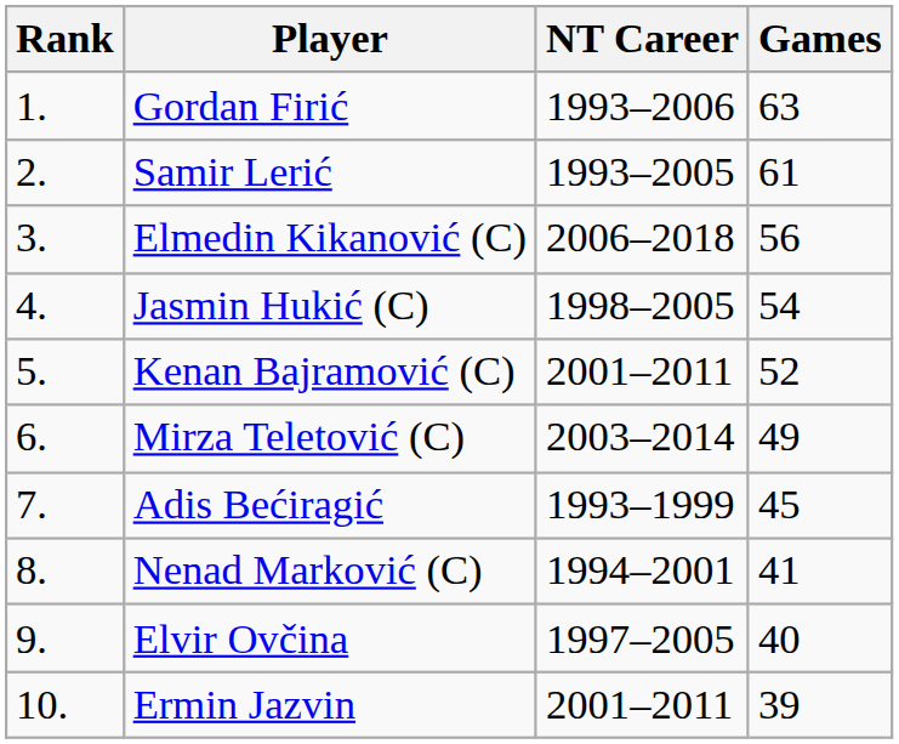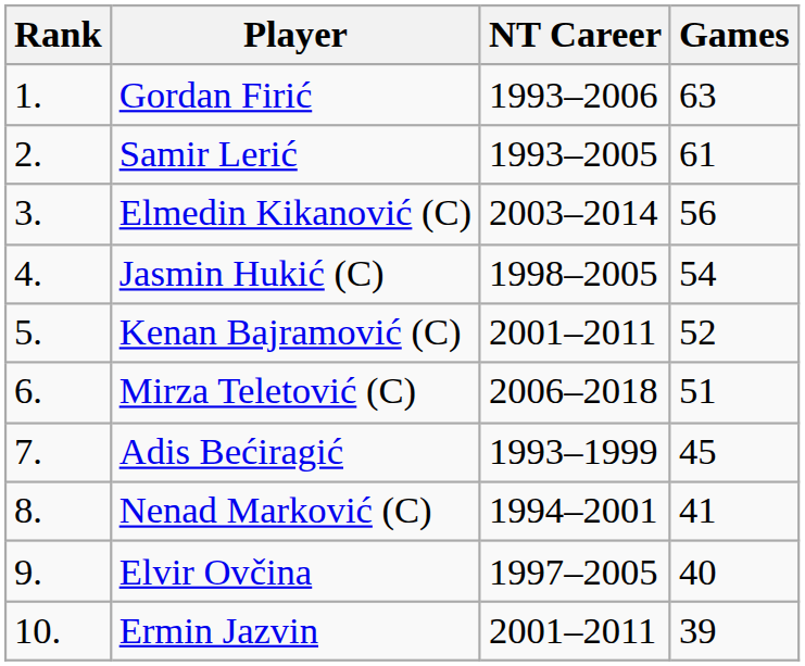Elmedin Kikanović (C) | NT Career: 2006–2018 -> 2003–2014
Mirza Teletović (C) | NT Career: 2003–2014 -> 2006–2018
Mirza Teletović (C) | Games: 49 -> 51
